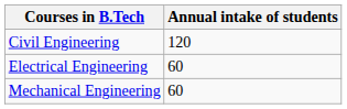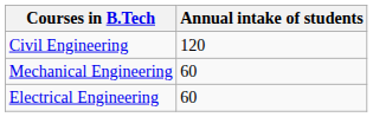rows swapped: Electrical Engineering <-> Mechanical Engineering
